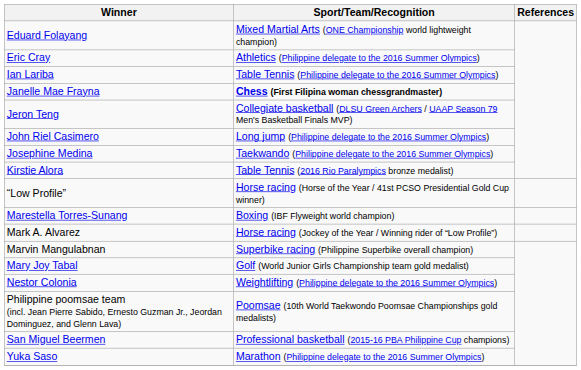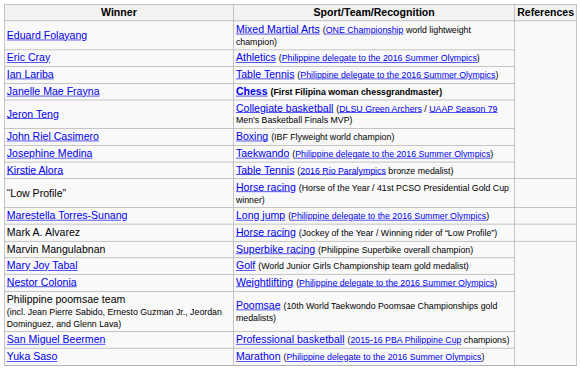John Riel Casimero | Sport/Team/Recognition: Long jump (Philippine delegate to the 2016 Summer Olympics) -> Boxing (IBF Flyweight world champion)
Marestella Torres-Sunang | Sport/Team/Recognition: Boxing (IBF Flyweight world champion) -> Long jump (Philippine delegate to the 2016 Summer Olympics)
